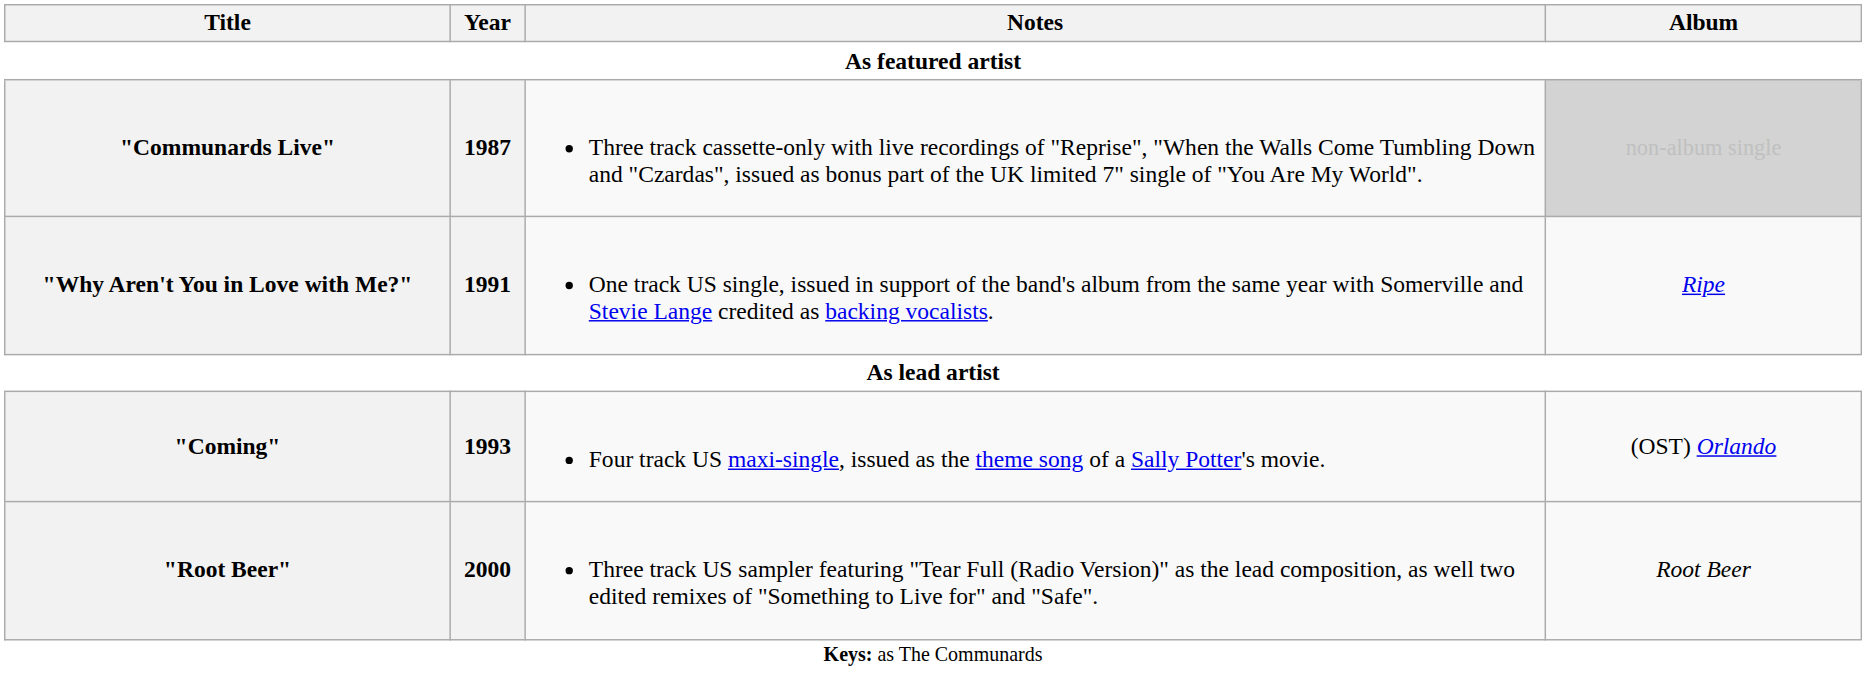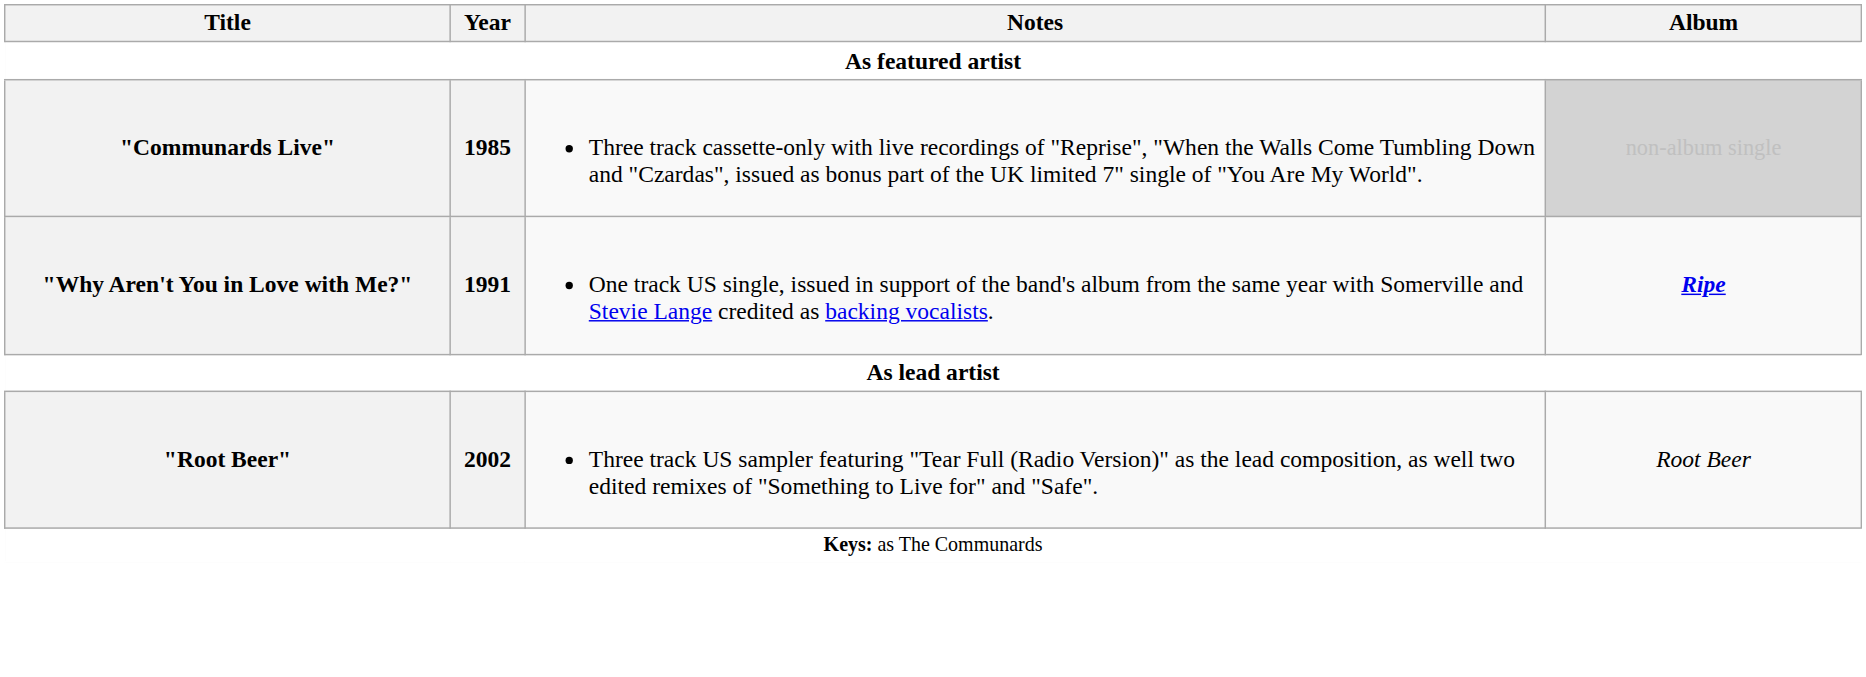"Communards Live" | Year: 1987 -> 1985
"Why Aren't You in Love with Me?" | Album: normal -> bold
- row: "Coming" | 1993 | Four track US maxi-single, issued as the theme song of a Sally Potter's movie. | (OST) Orlando
"Root Beer" | Year: 2000 -> 2002
